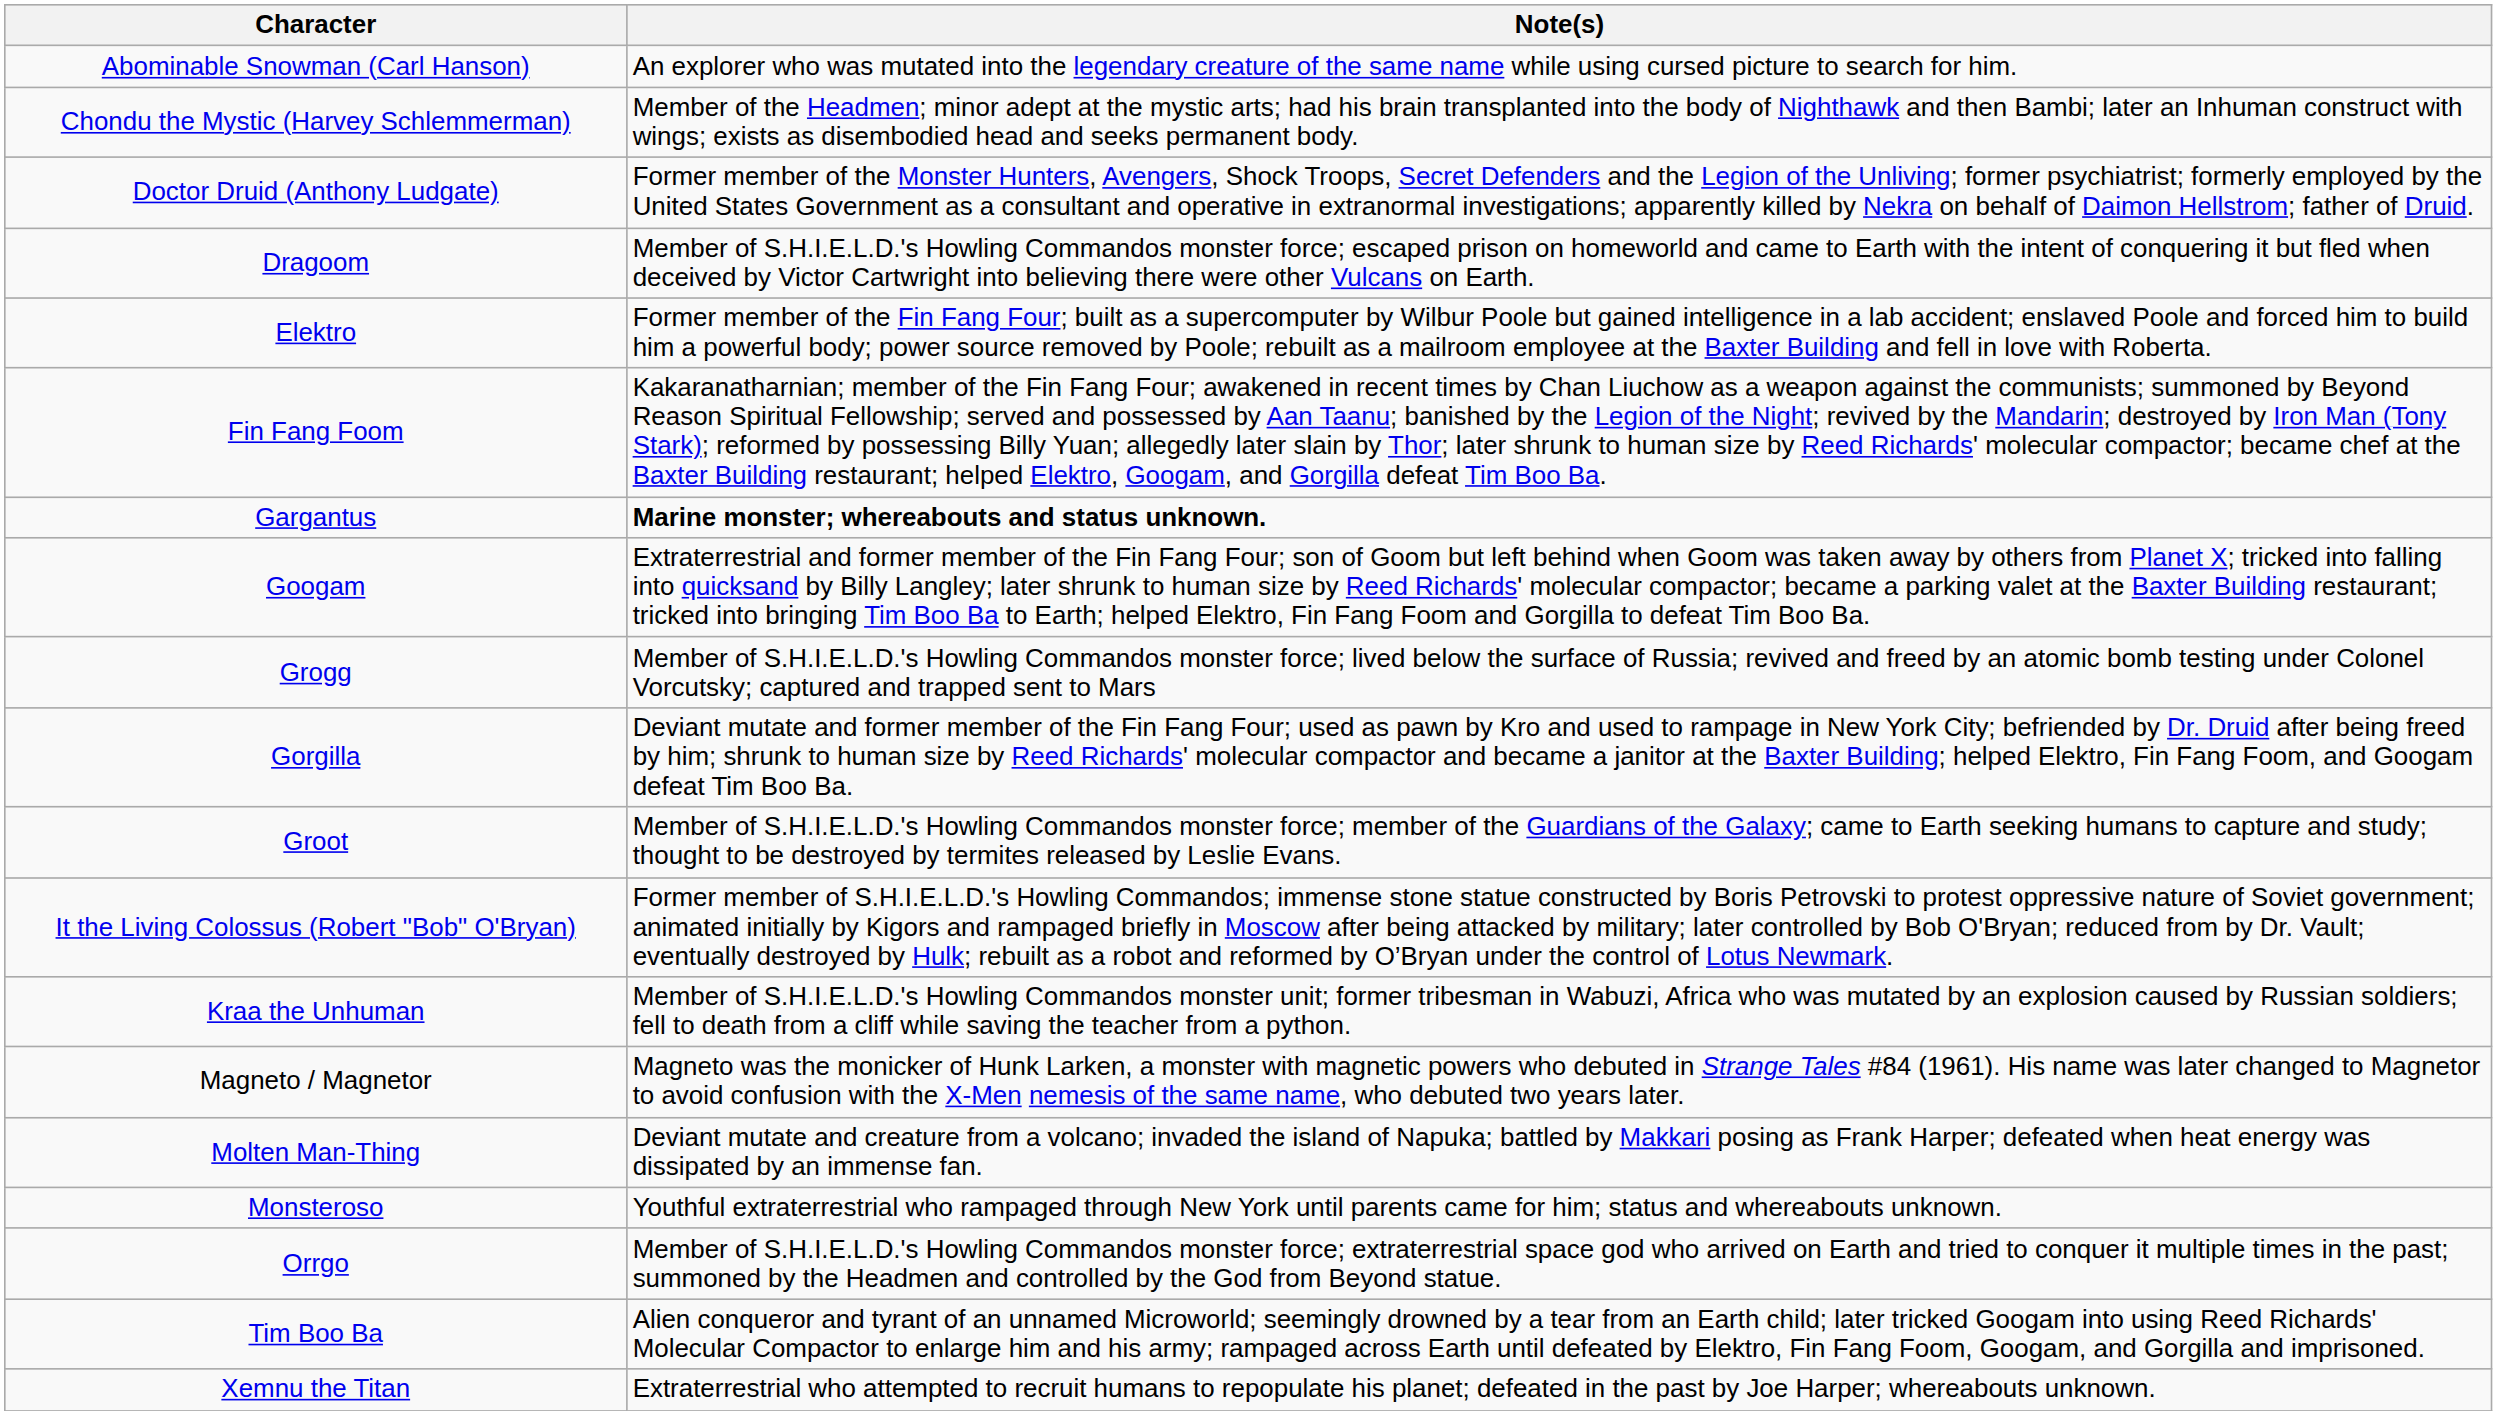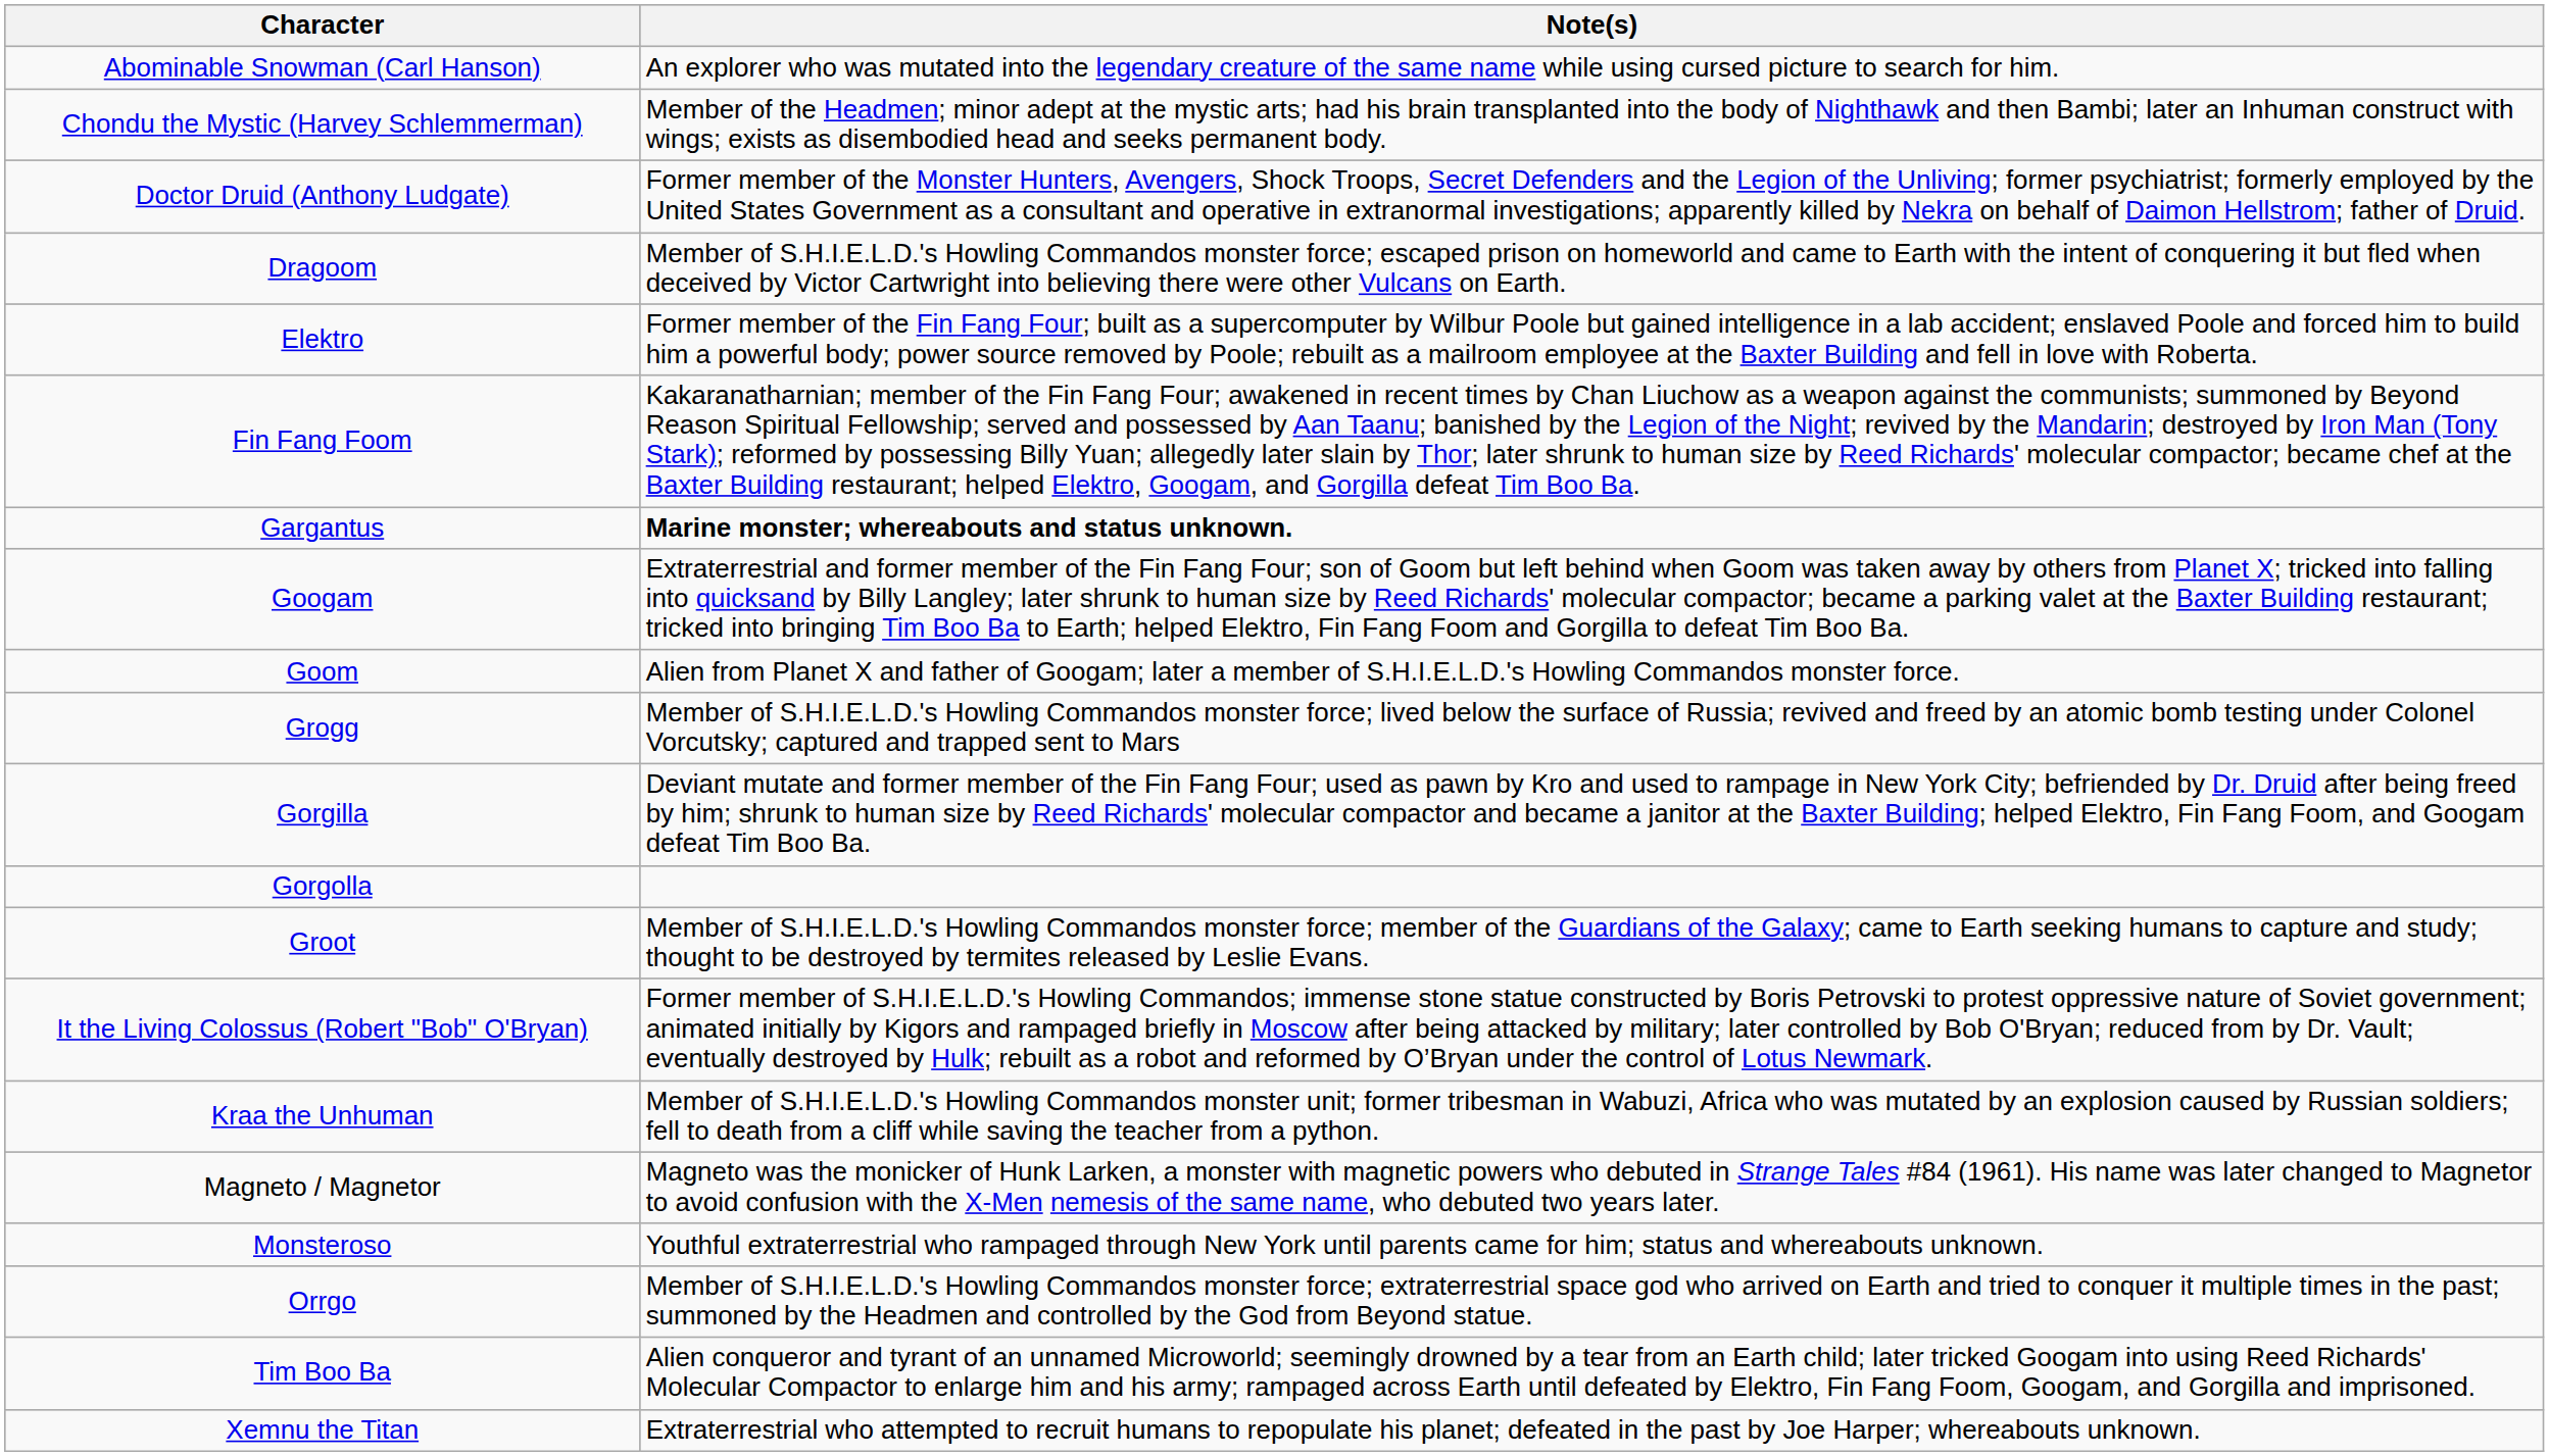+ row: Goom | Alien from Planet X and father of Googam; later a member of S.H.I.E.L.D.'s Howling Commandos monster force.
+ row: Gorgolla
- row: Molten Man-Thing | Deviant mutate and creature from a volcano; invaded the island of Napuka; battled by Makkari posing as Frank Harper; defeated when heat energy was dissipated by an immense fan.
